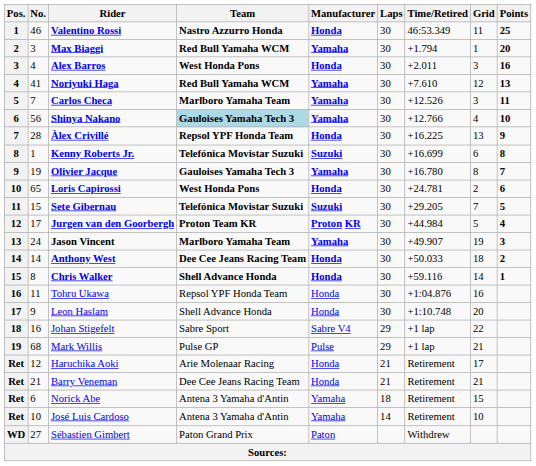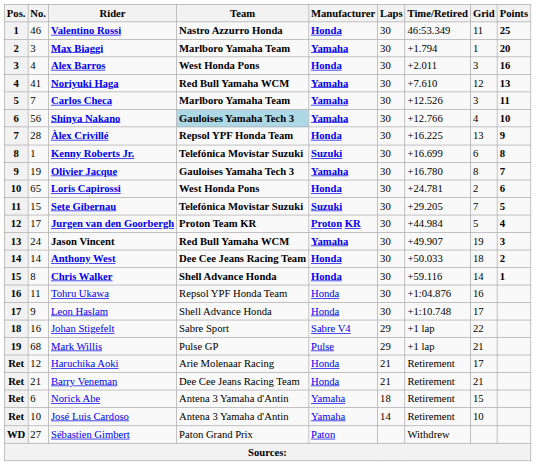Max Biaggi | Team: Red Bull Yamaha WCM -> Marlboro Yamaha Team
Jason Vincent | Team: Marlboro Yamaha Team -> Red Bull Yamaha WCM
Leon Haslam | Grid: 20 -> 17
